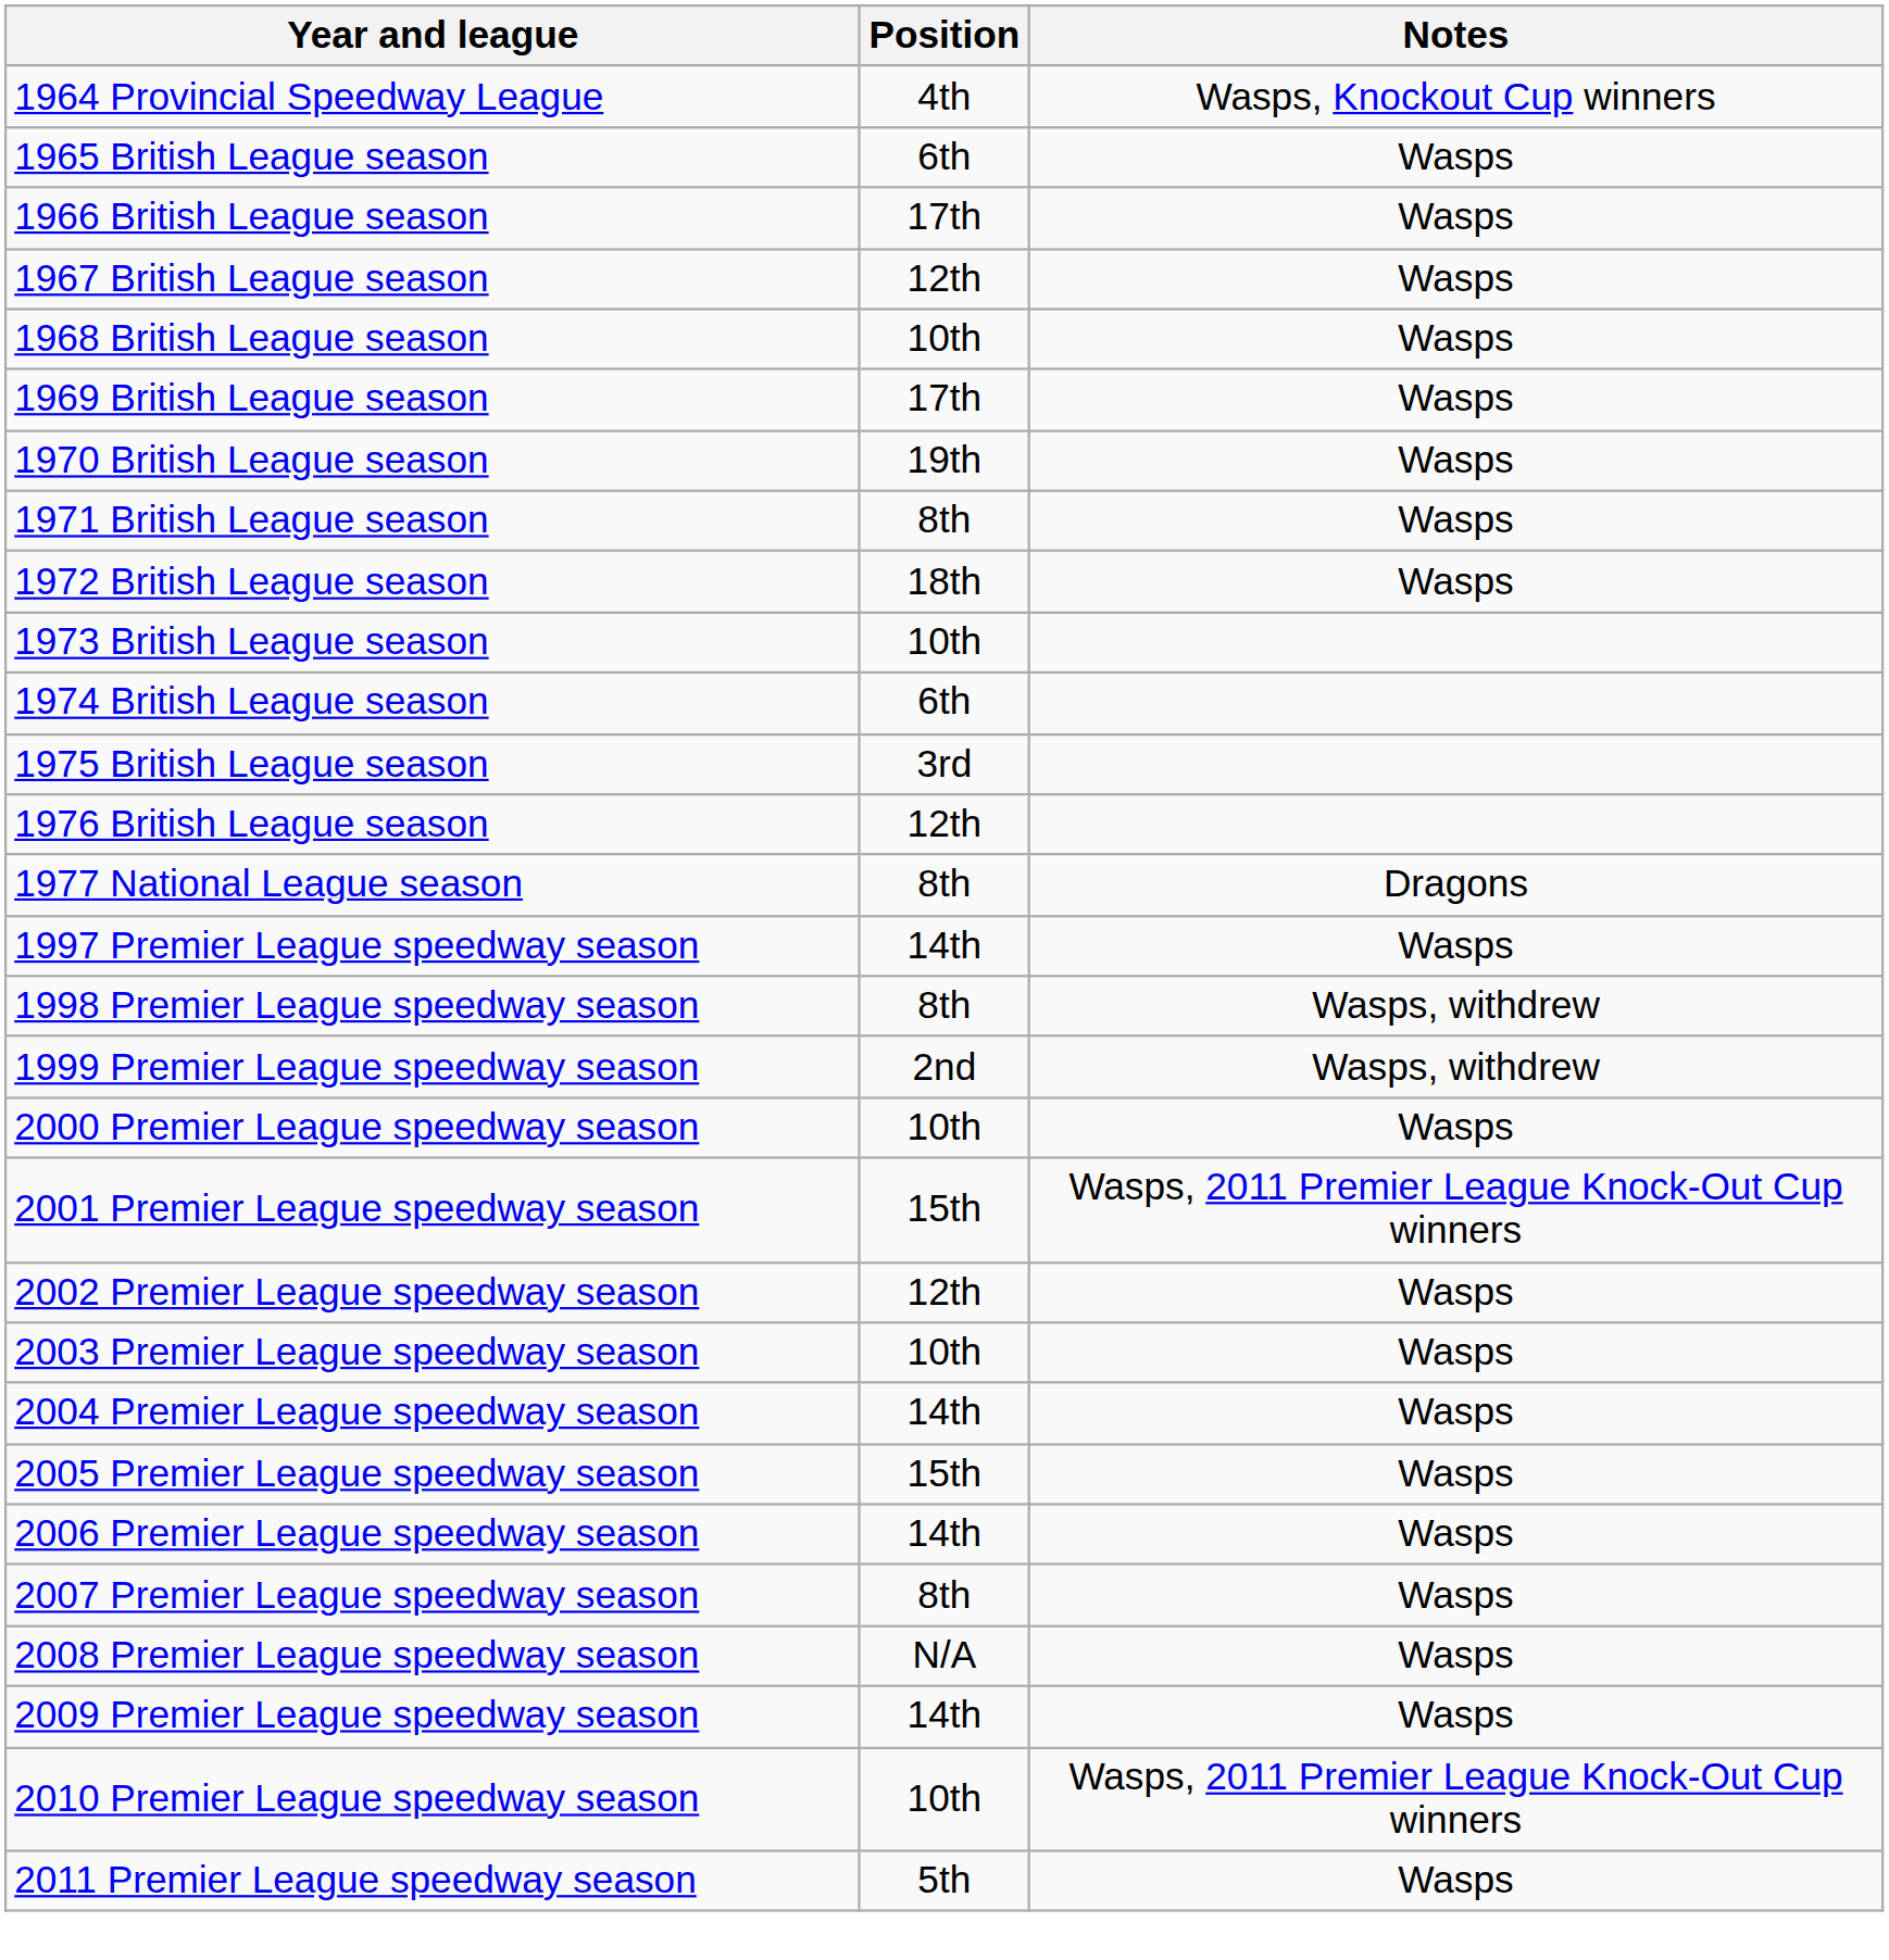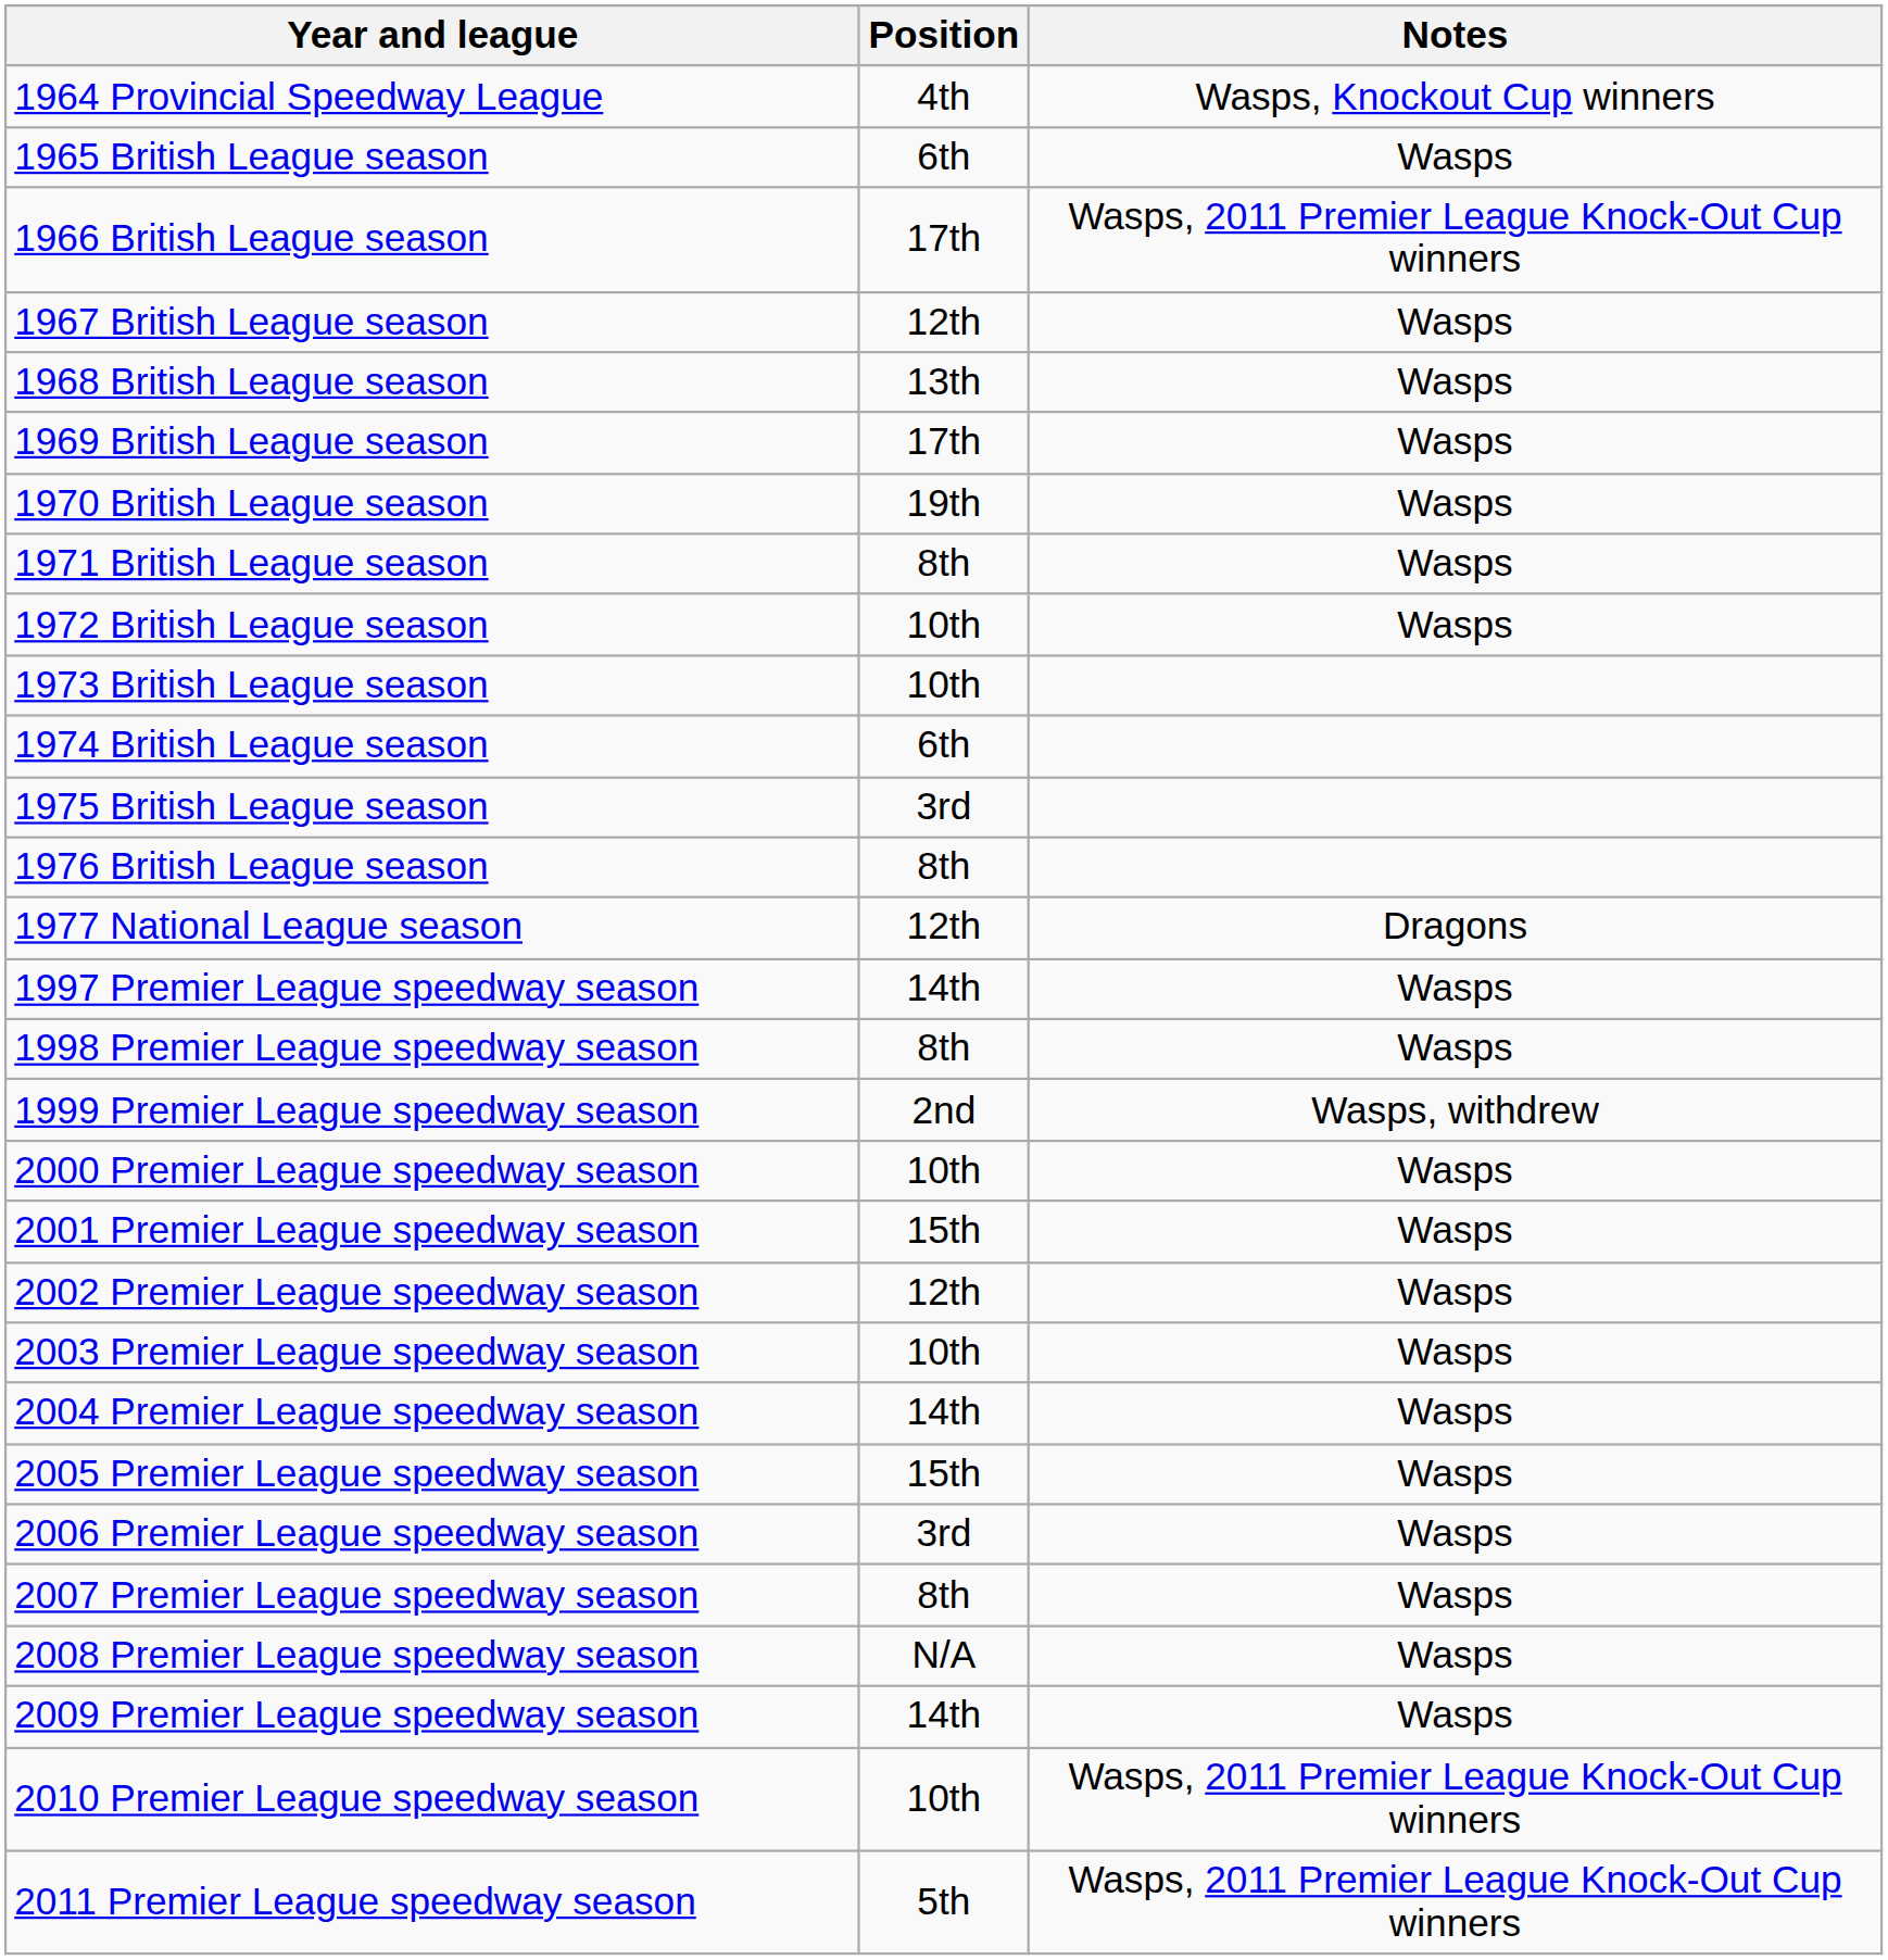1966 British League season | Notes: Wasps -> Wasps, 2011 Premier League Knock-Out Cup winners
1968 British League season | Position: 10th -> 13th
1972 British League season | Position: 18th -> 10th
1976 British League season | Position: 12th -> 8th
1977 National League season | Position: 8th -> 12th
1998 Premier League speedway season | Notes: Wasps, withdrew -> Wasps
2001 Premier League speedway season | Notes: Wasps, 2011 Premier League Knock-Out Cup winners -> Wasps
2006 Premier League speedway season | Position: 14th -> 3rd
2011 Premier League speedway season | Notes: Wasps -> Wasps, 2011 Premier League Knock-Out Cup winners
